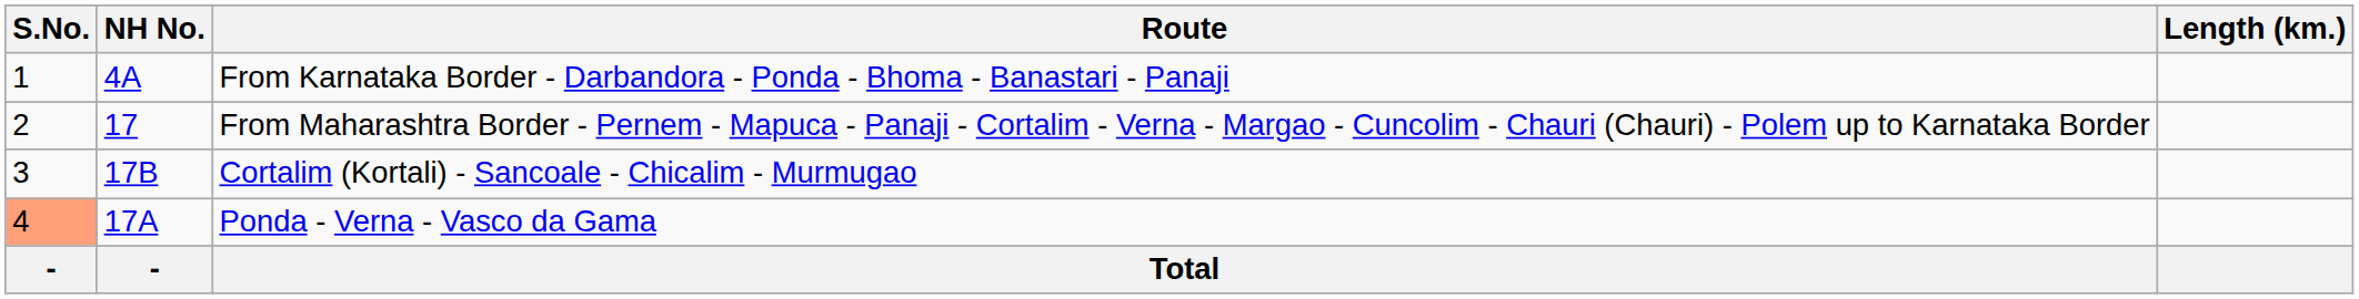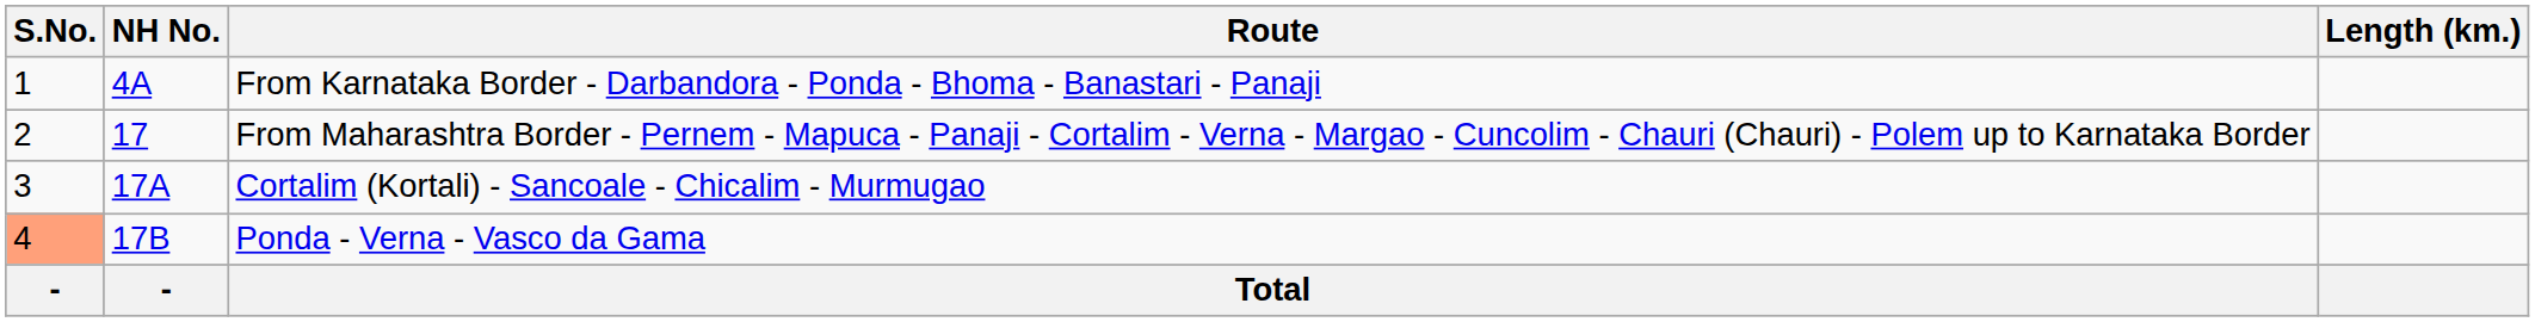Cortalim (Kortali) - Sancoale - Chicalim - Murmugao | NH No.: 17B -> 17A
Ponda - Verna - Vasco da Gama | NH No.: 17A -> 17B
